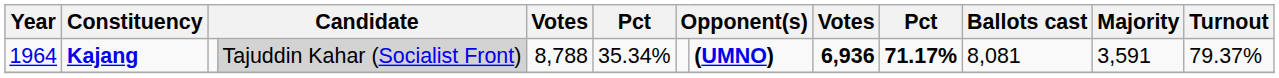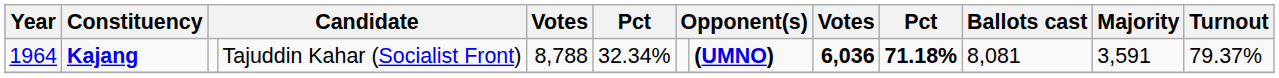Kajang | column 4: lightgrey background -> no background
Kajang | column 6: 35.34% -> 32.34%
Kajang | column 9: 6,936 -> 6,036
Kajang | column 10: 71.17% -> 71.18%
